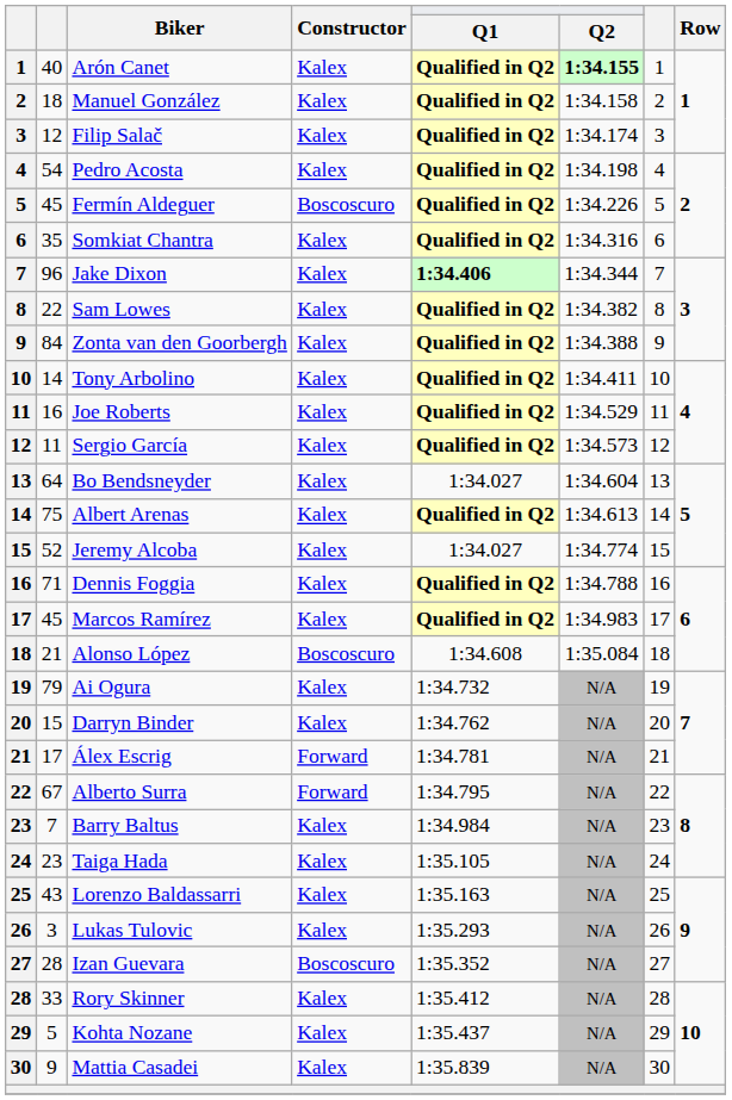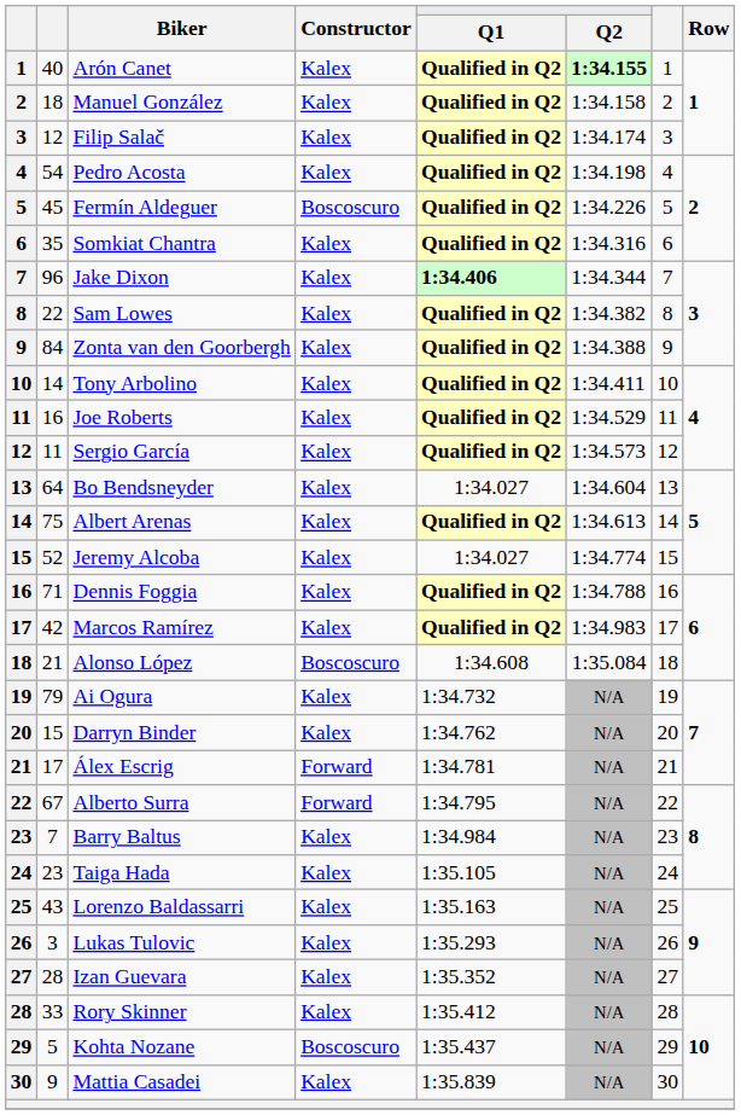Marcos Ramírez | column 2: 45 -> 42
Izan Guevara | Constructor: Boscoscuro -> Kalex
Kohta Nozane | Constructor: Kalex -> Boscoscuro
